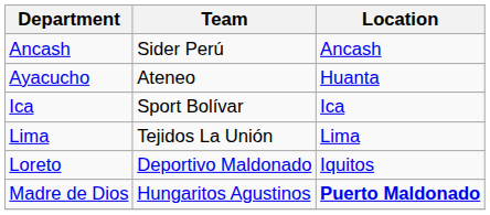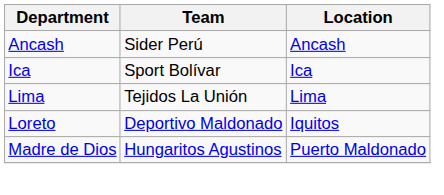- row: Ayacucho | Ateneo | Huanta
Madre de Dios | Location: bold -> normal
